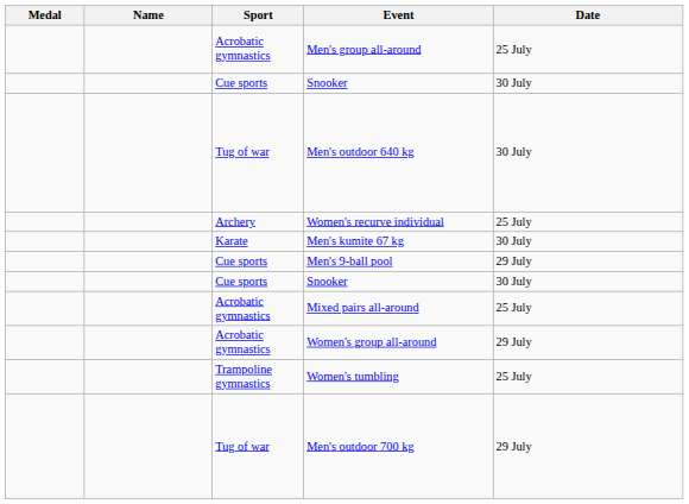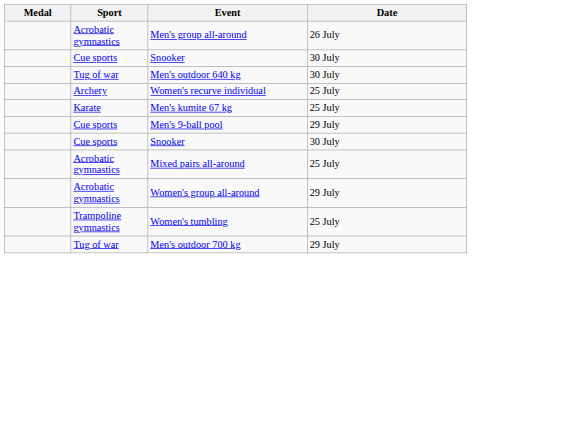- column: Name
Men's group all-around | Date: 25 July -> 26 July
Men's kumite 67 kg | Date: 30 July -> 25 July
